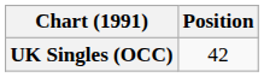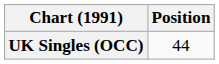UK Singles (OCC) | Position: 42 -> 44
